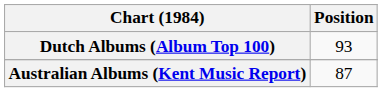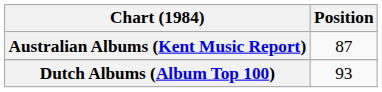rows swapped: Australian Albums (Kent Music Report) <-> Dutch Albums (Album Top 100)
